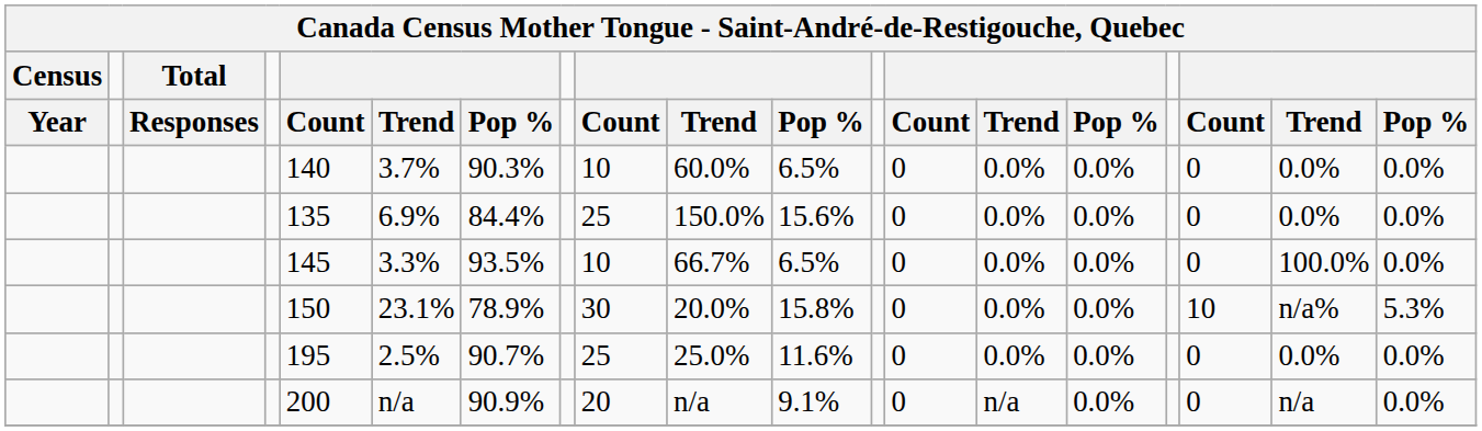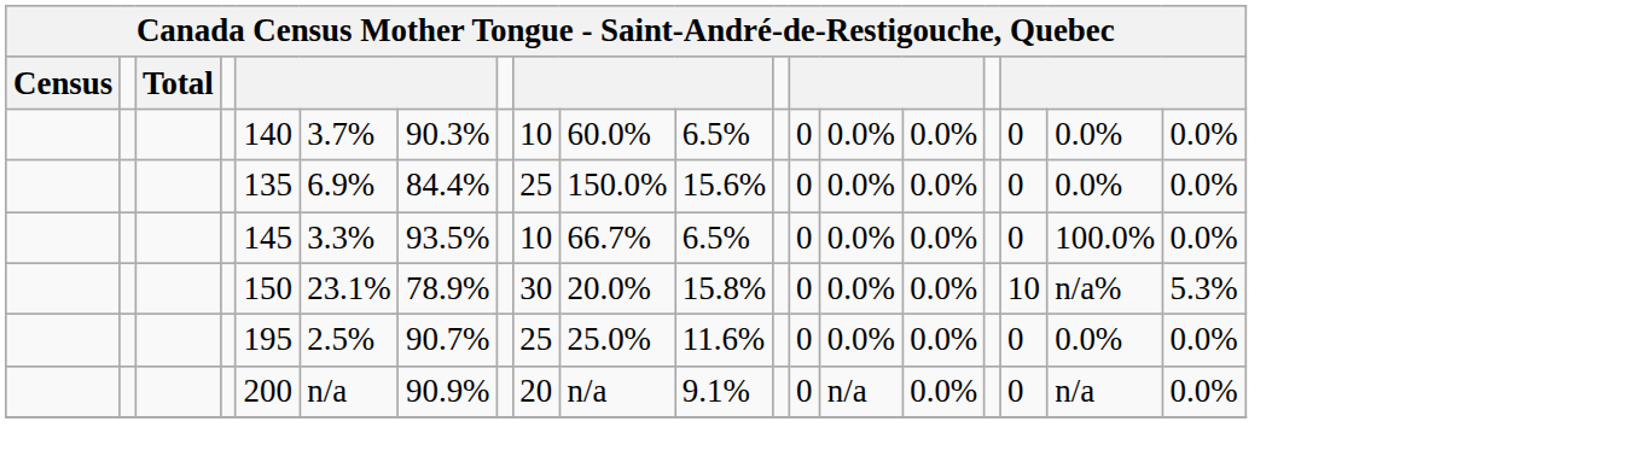- row: Year | Responses | Count | Trend | Pop % | Count | Trend | Pop % | Count | Trend | Pop % | Count | Trend | Pop %
